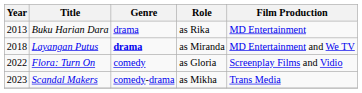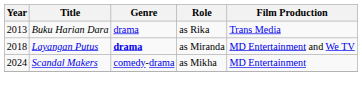Buku Harian Dara | Film Production: MD Entertainment -> Trans Media
- row: 2022 | Flora: Turn On | comedy | as Gloria | Screenplay Films and Vidio
Scandal Makers | Year: 2023 -> 2024
Scandal Makers | Film Production: Trans Media -> MD Entertainment
